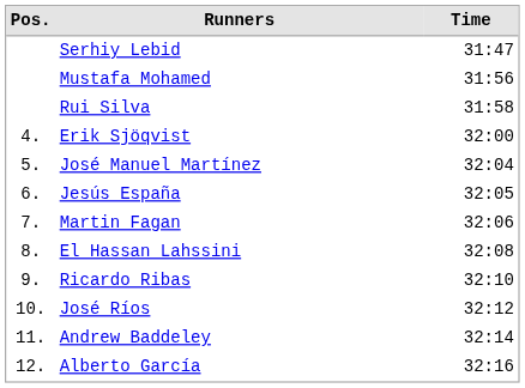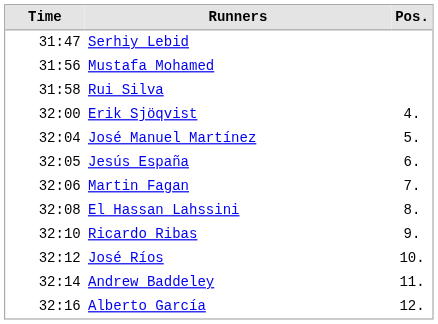columns swapped: Pos. <-> Time
